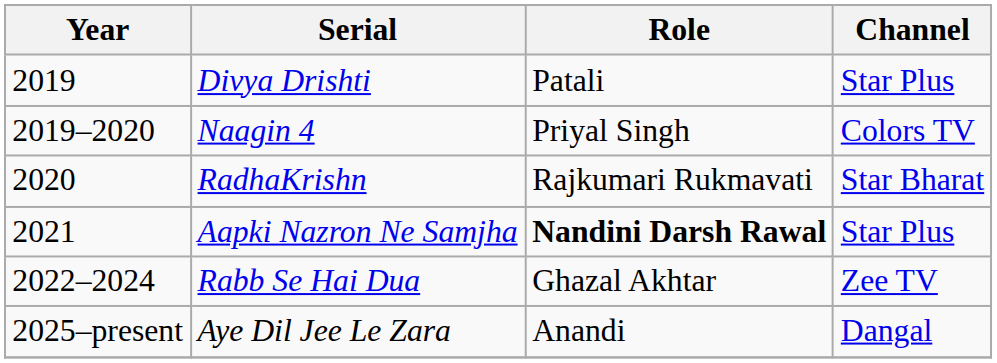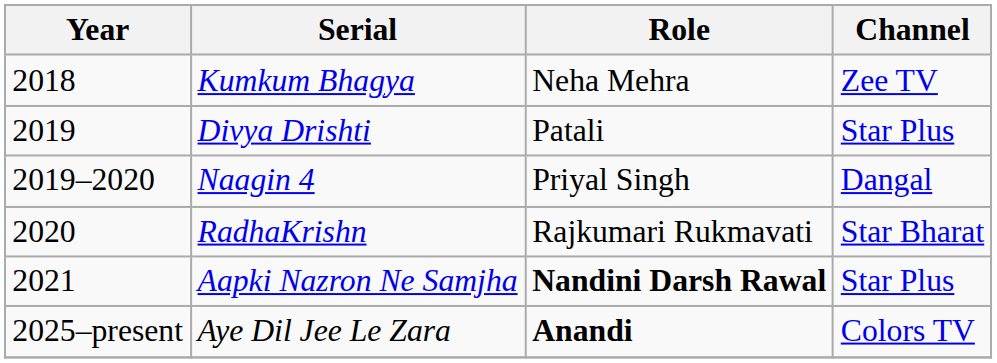+ row: 2018 | Kumkum Bhagya | Neha Mehra | Zee TV
Naagin 4 | Channel: Colors TV -> Dangal
- row: 2022–2024 | Rabb Se Hai Dua | Ghazal Akhtar | Zee TV
Aye Dil Jee Le Zara | Role: normal -> bold
Aye Dil Jee Le Zara | Channel: Dangal -> Colors TV
